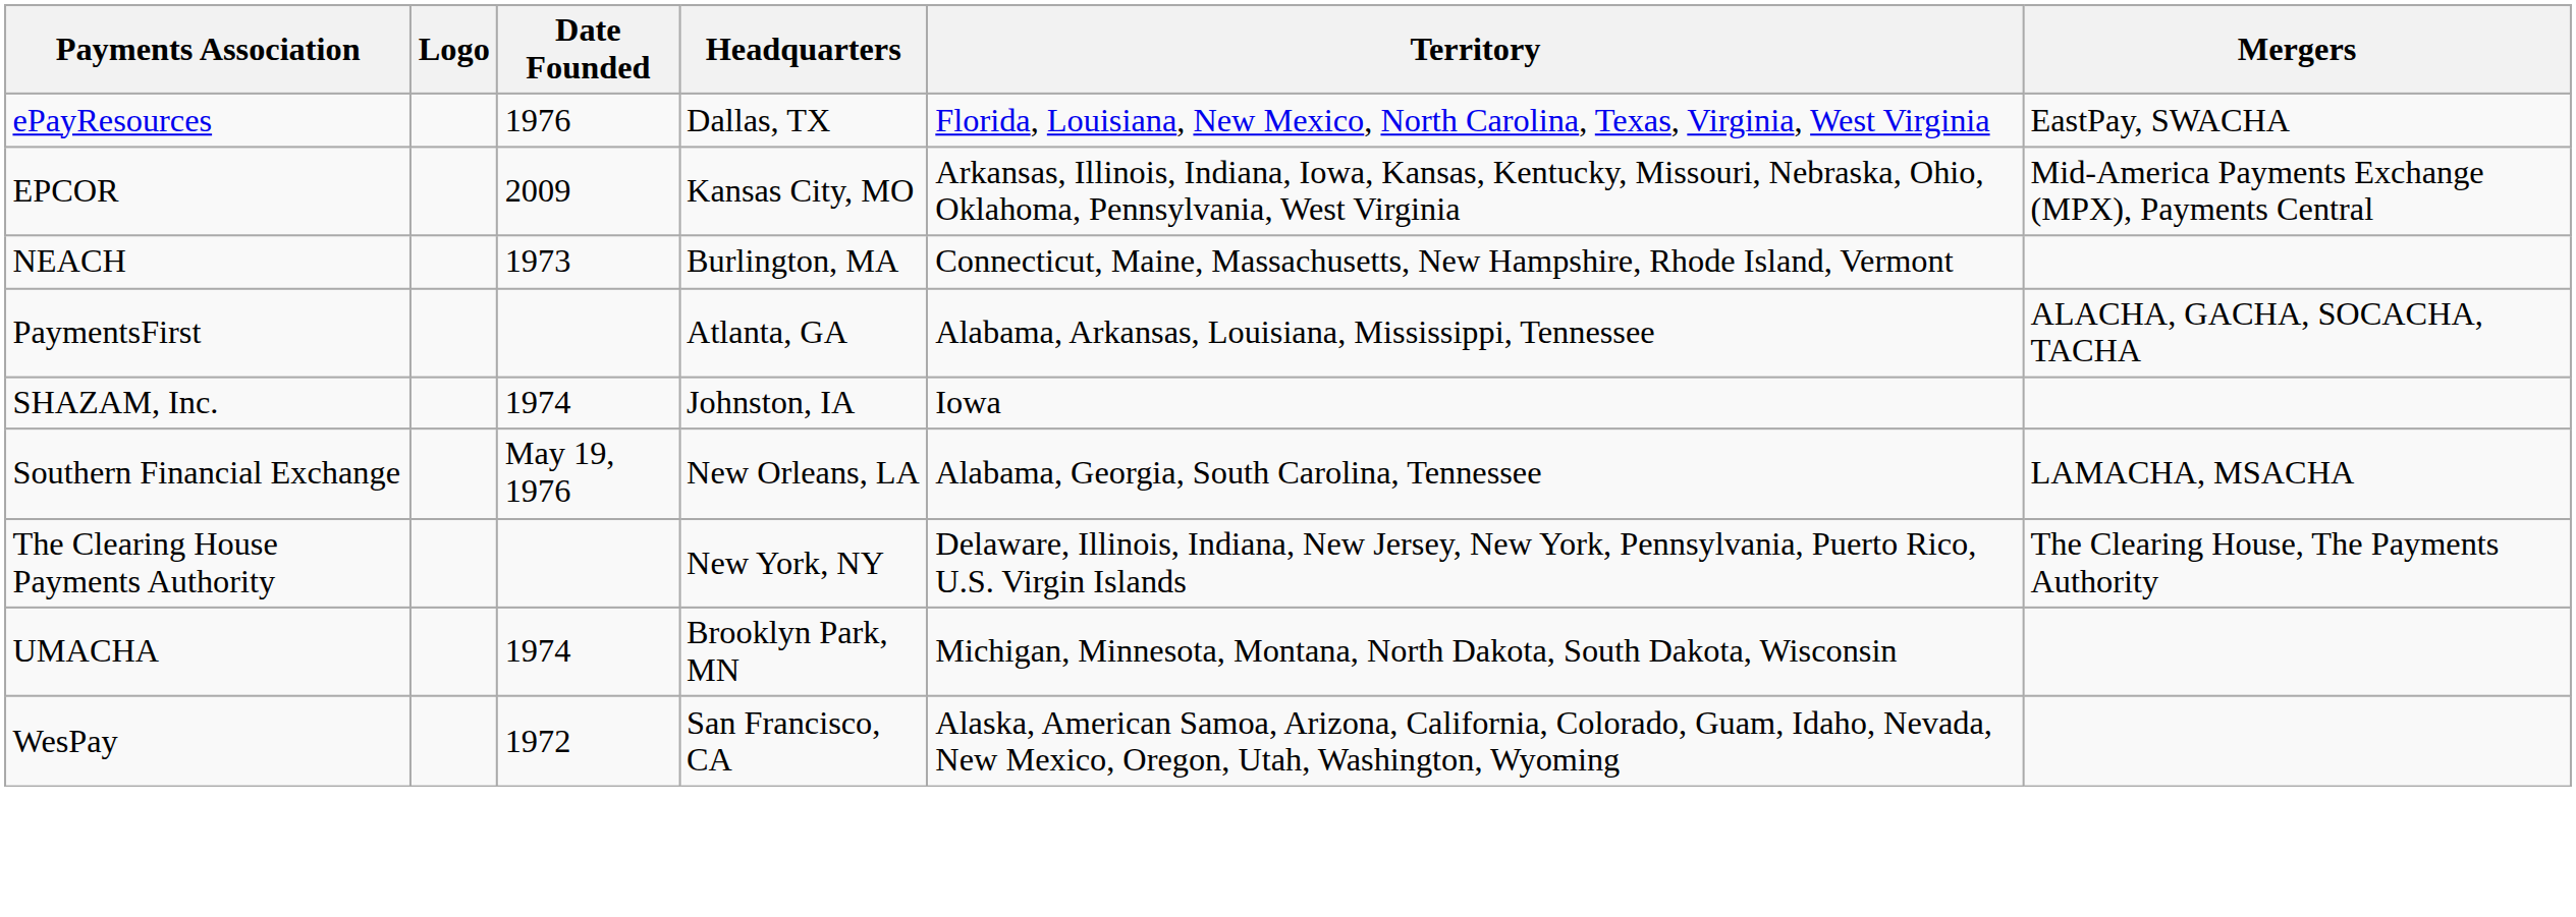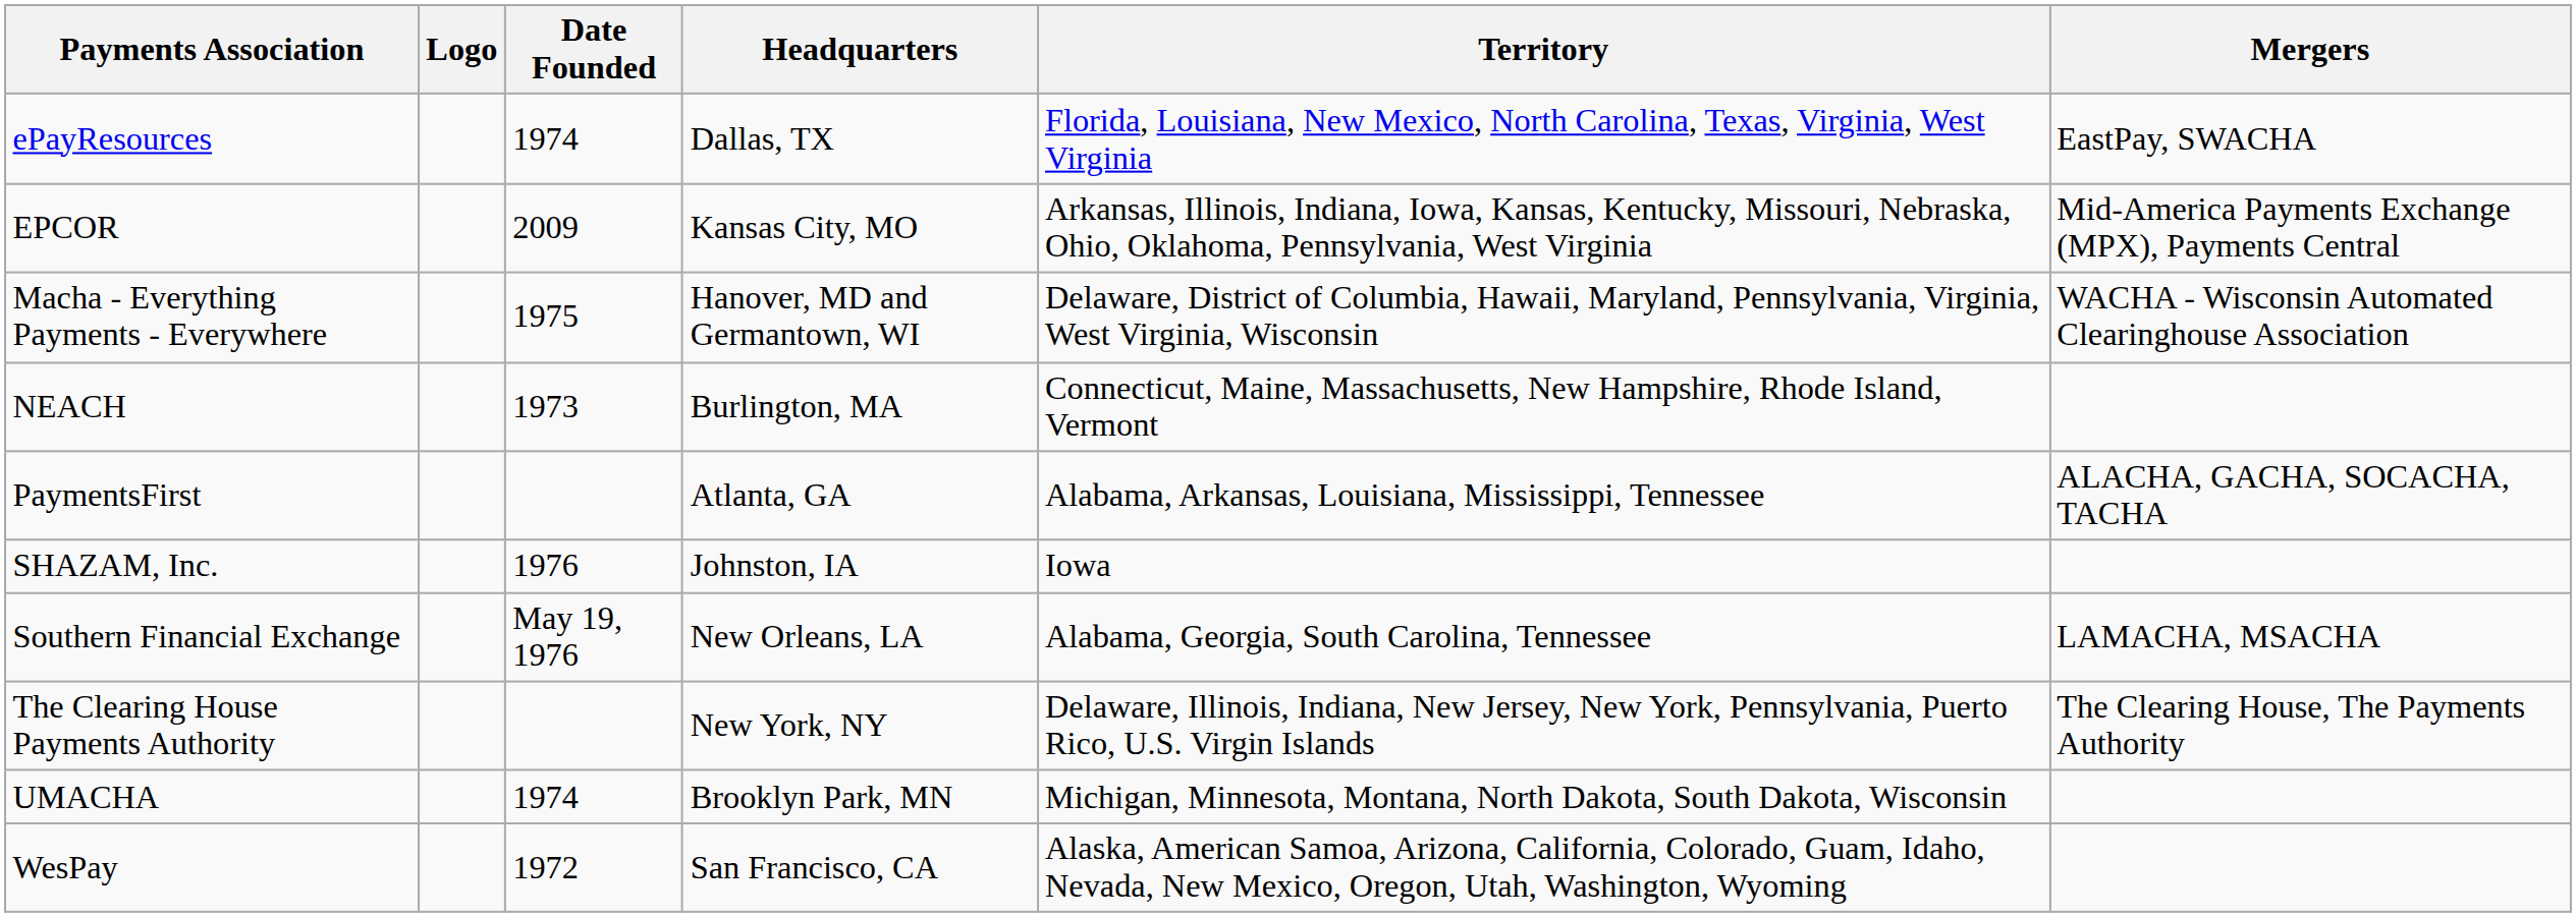ePayResources | Date Founded: 1976 -> 1974
+ row: Macha - Everything Payments - Everywhere | 1975 | Hanover, MD and Germantown, WI | Delaware, District of Columbia, Hawaii, Maryland, Pennsylvania, Virginia, West Virginia, Wisconsin | WACHA - Wisconsin Automated Clearinghouse Association
SHAZAM, Inc. | Date Founded: 1974 -> 1976
